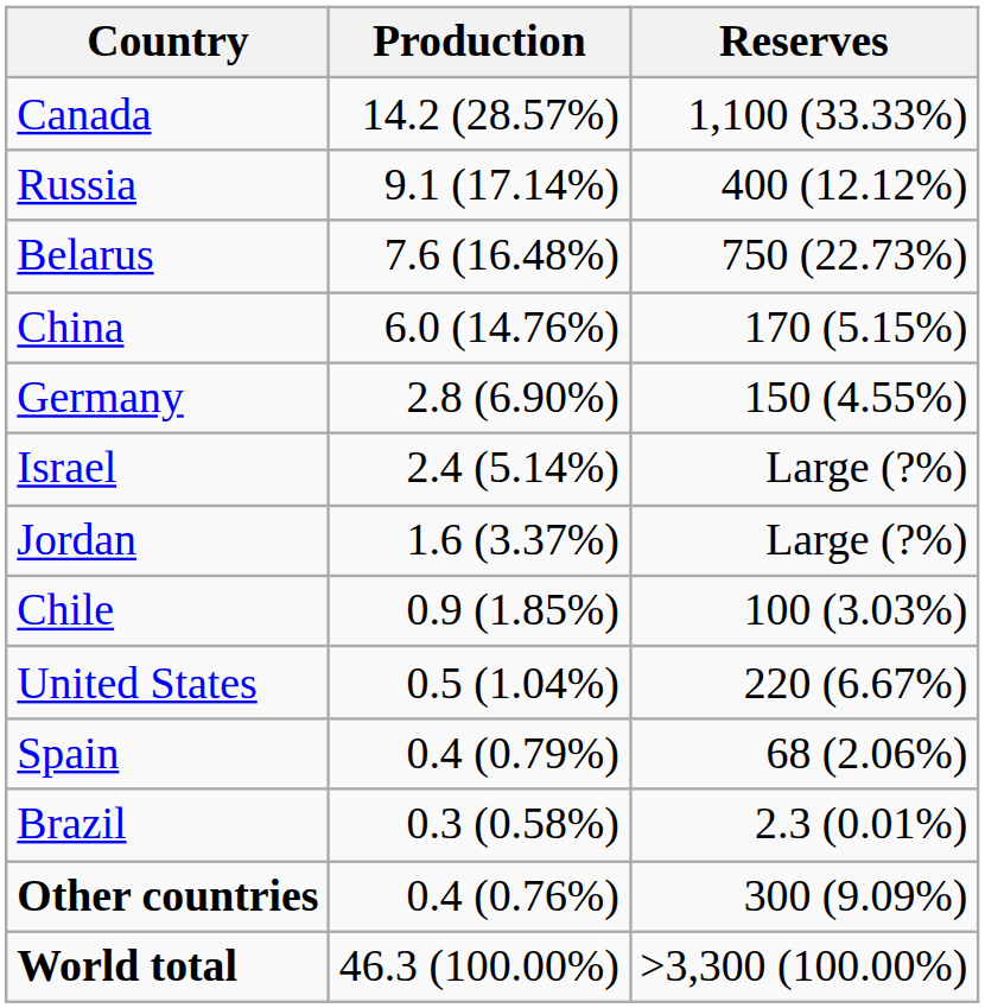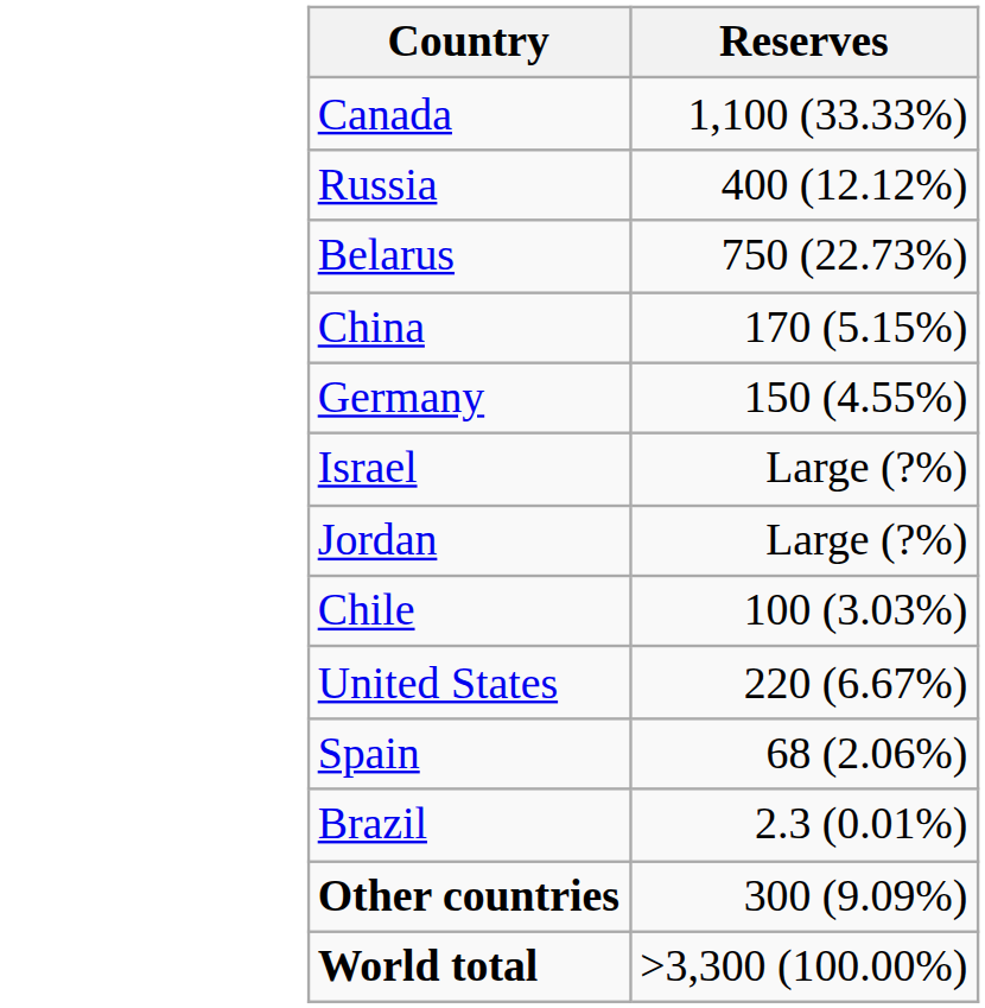- column: Production | 14.2 (28.57%) | 9.1 (17.14%) | 7.6 (16.48%) | 6.0 (14.76%) | 2.8 (6.90%) | 2.4 (5.14%) | 1.6 (3.37%) | 0.9 (1.85%) | 0.5 (1.04%) | 0.4 (0.79%) | 0.3 (0.58%) | 0.4 (0.76%) | 46.3 (100.00%)
